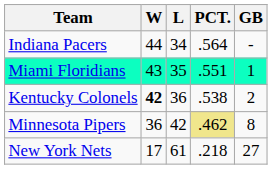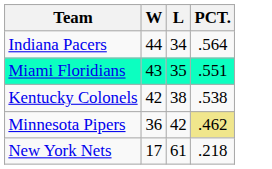- column: GB | - | 1 | 2 | 8 | 27
Kentucky Colonels | W: bold -> normal
Kentucky Colonels | L: 36 -> 38
